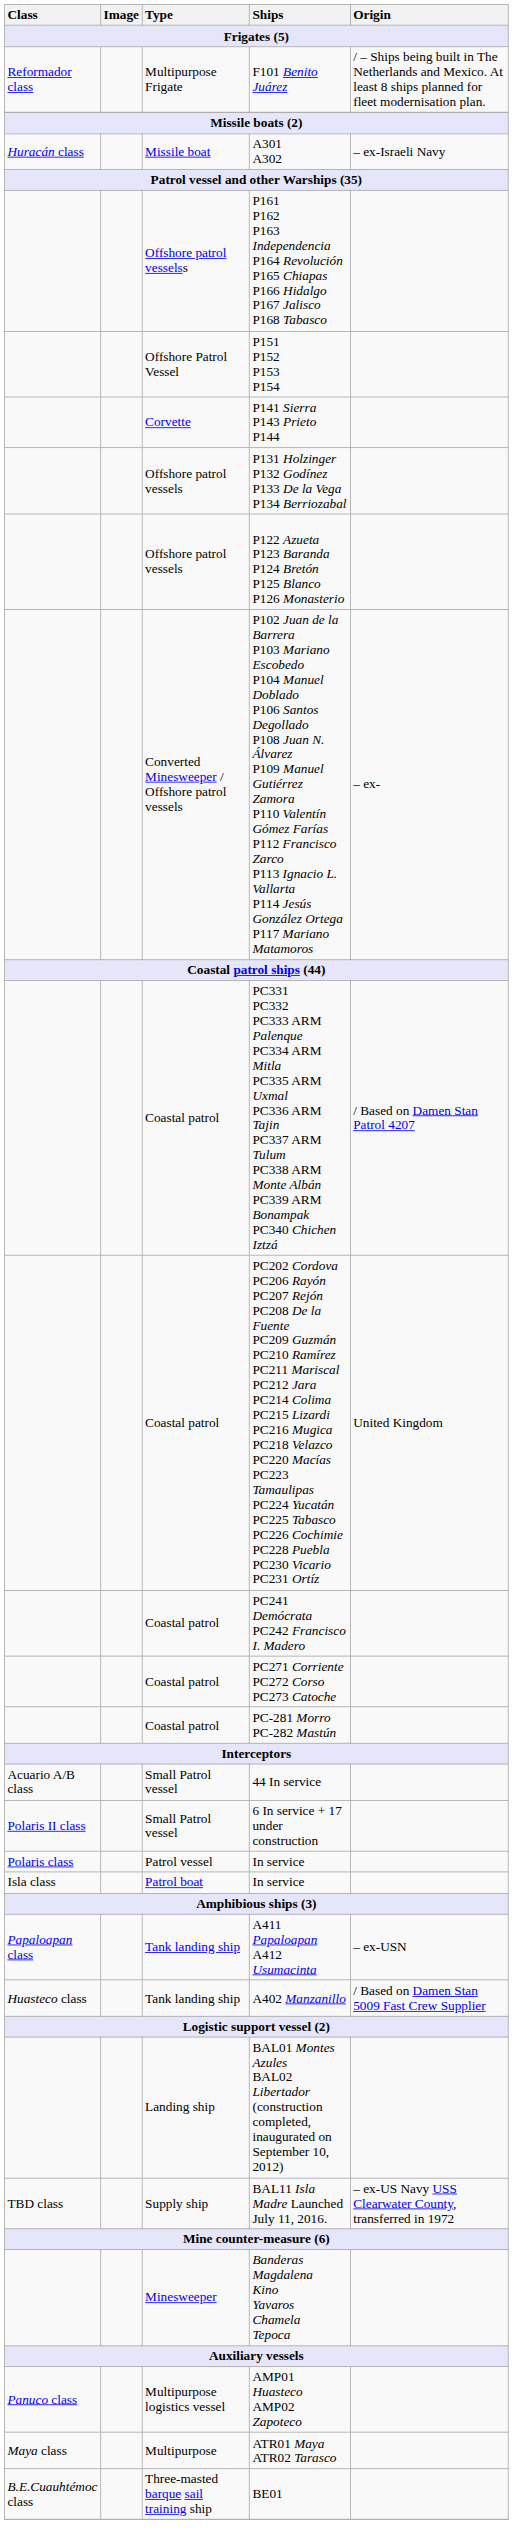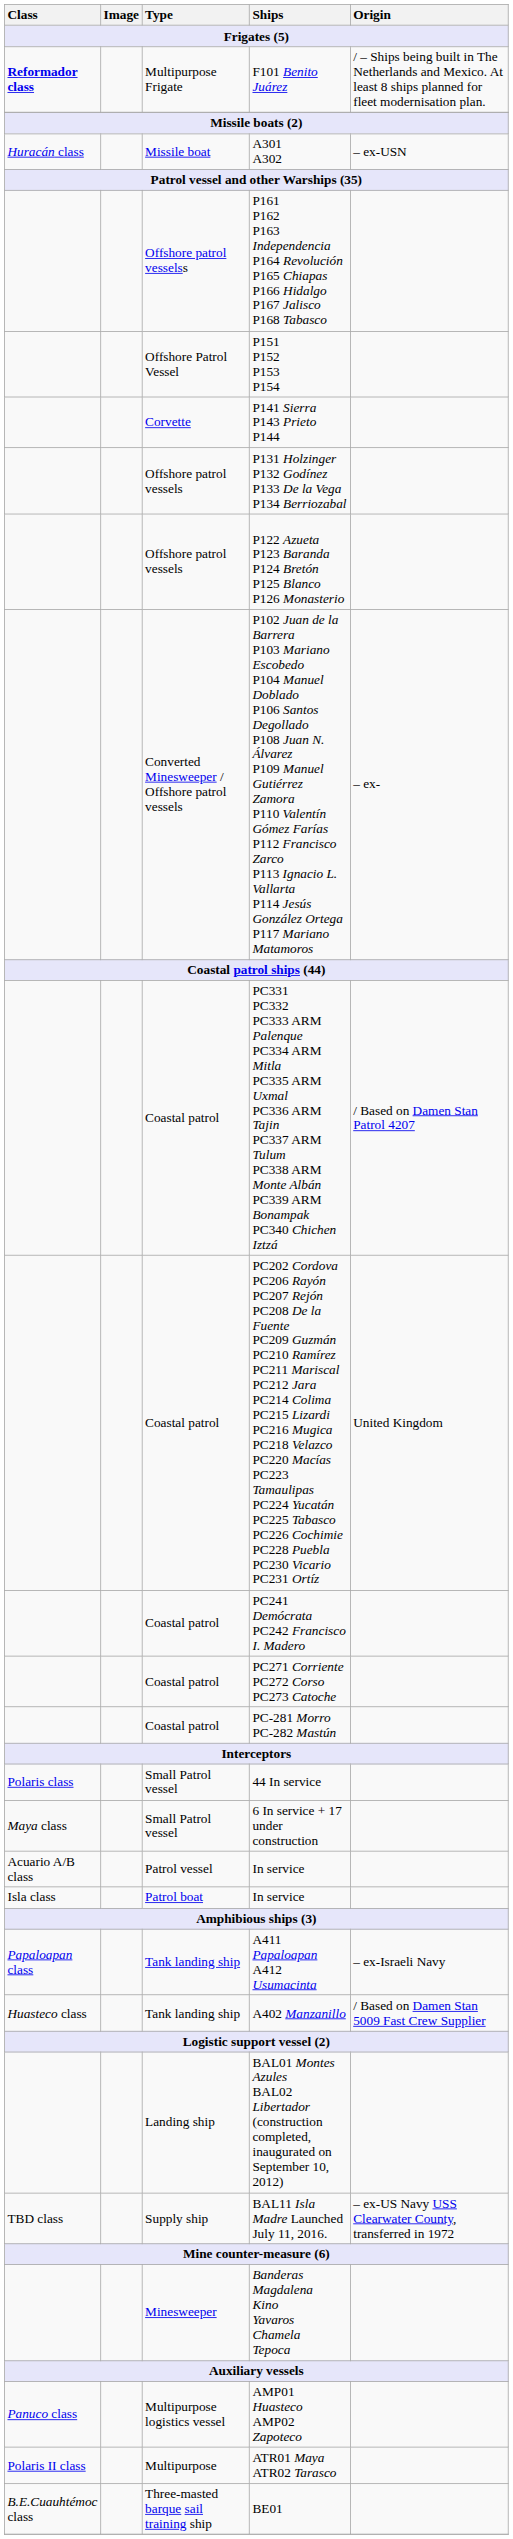F101 Benito Juárez | Class: normal -> bold
A301 A302 | Origin: – ex-Israeli Navy -> – ex-USN
44 In service | Class: Acuario A/B class -> Polaris class
6 In service + 17 under construction | Class: Polaris II class -> Maya class
Patrol vessel / In service | Class: Polaris class -> Acuario A/B class
A411 Papaloapan A412 Usumacinta | Origin: – ex-USN -> – ex-Israeli Navy
ATR01 Maya ATR02 Tarasco | Class: Maya class -> Polaris II class
